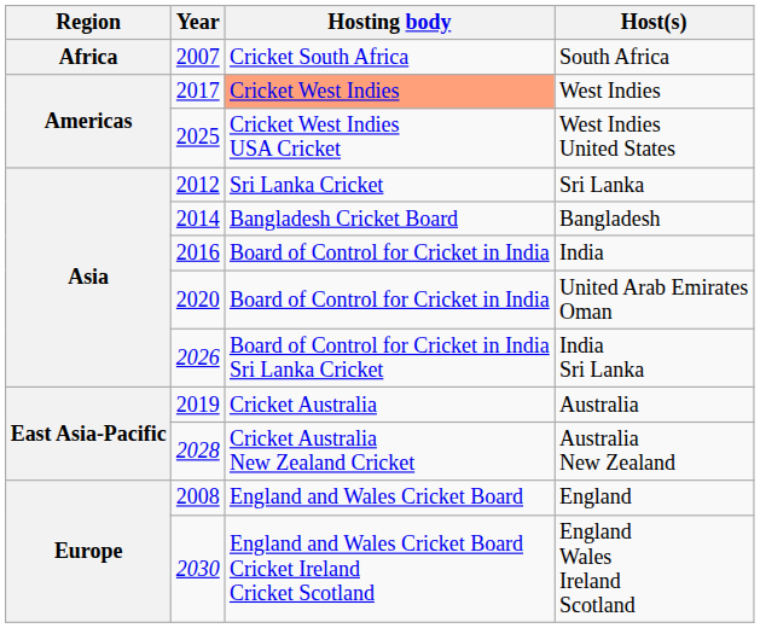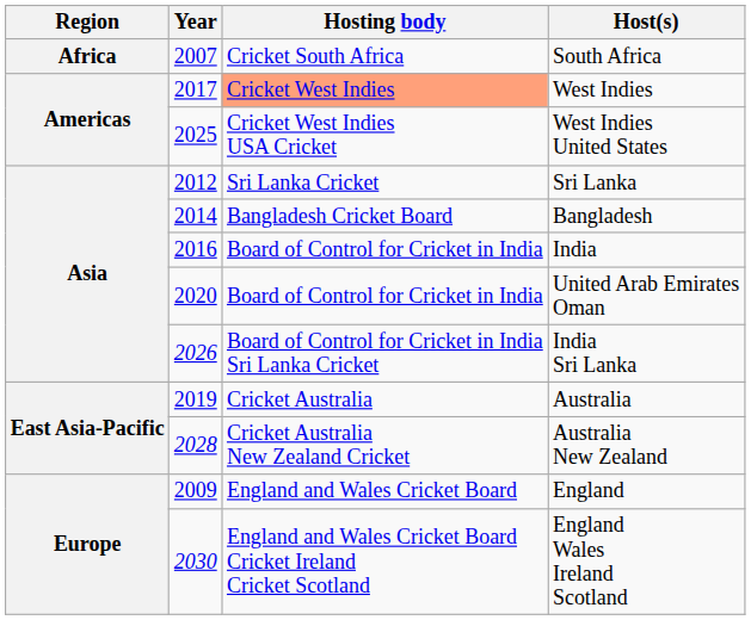England | Year: 2008 -> 2009
